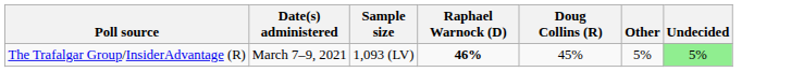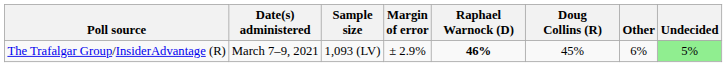+ column: Margin of error | ± 2.9%
The Trafalgar Group/InsiderAdvantage (R) | Other: 5% -> 6%
